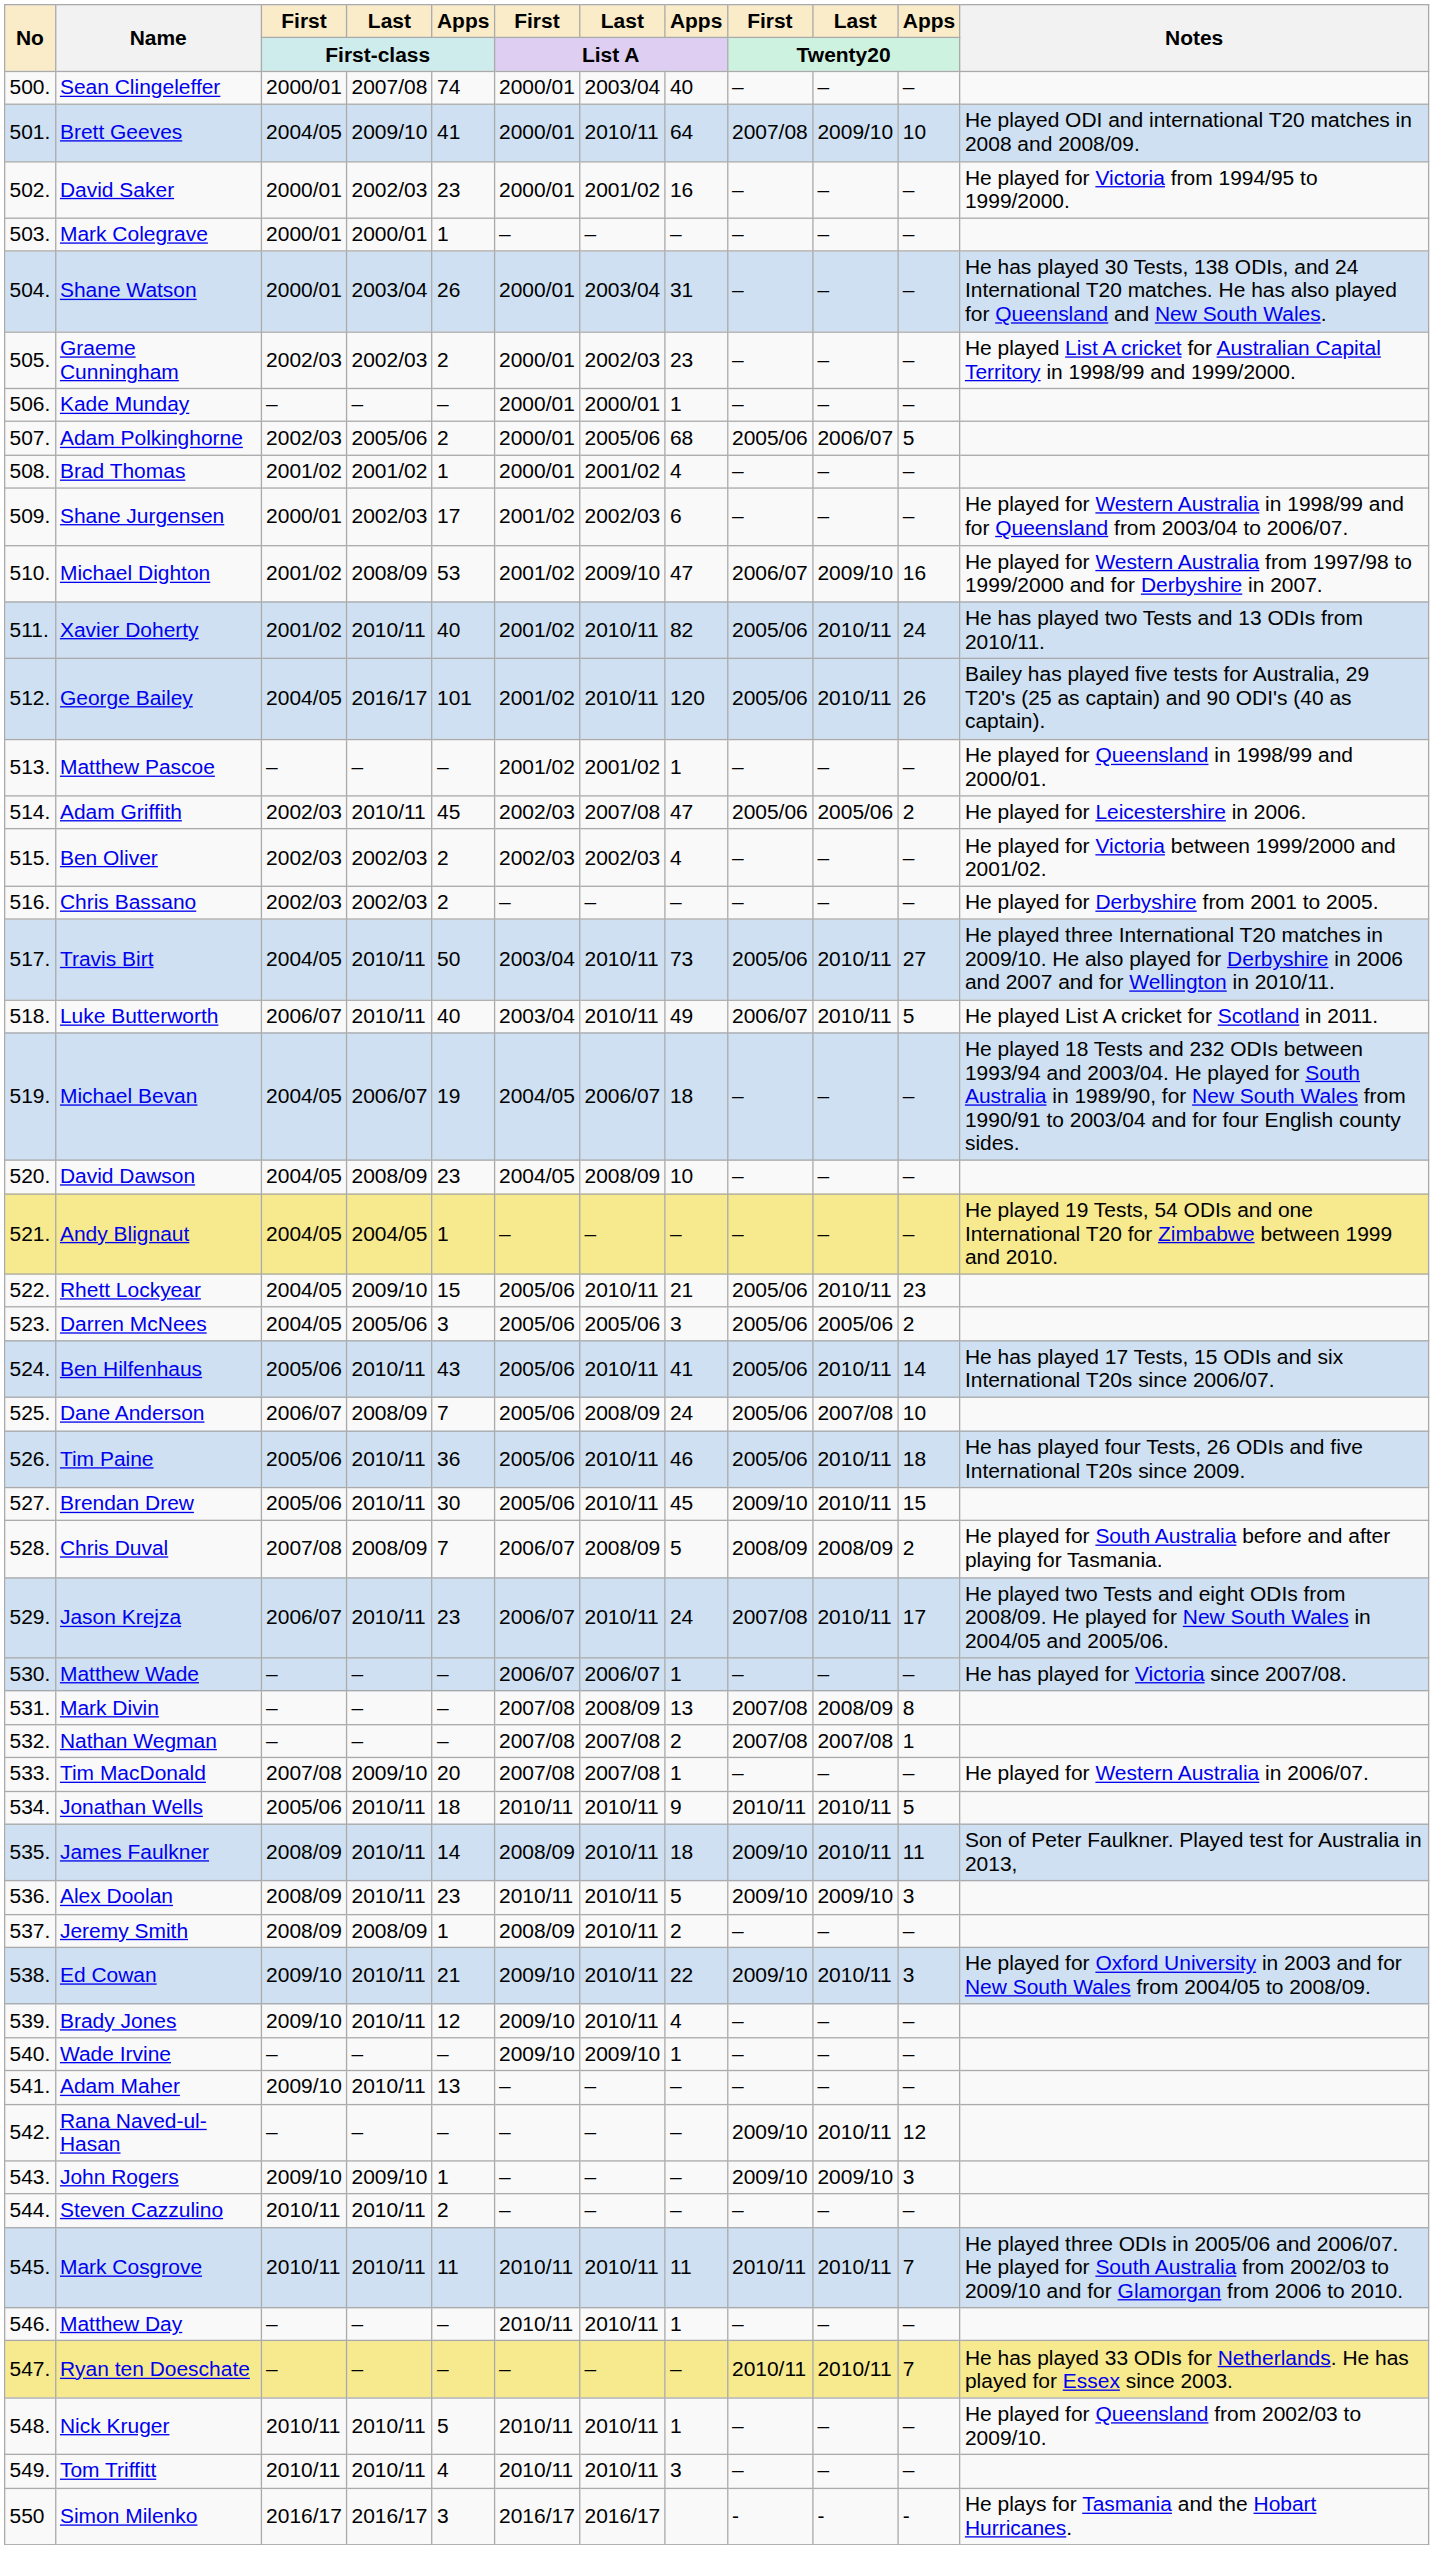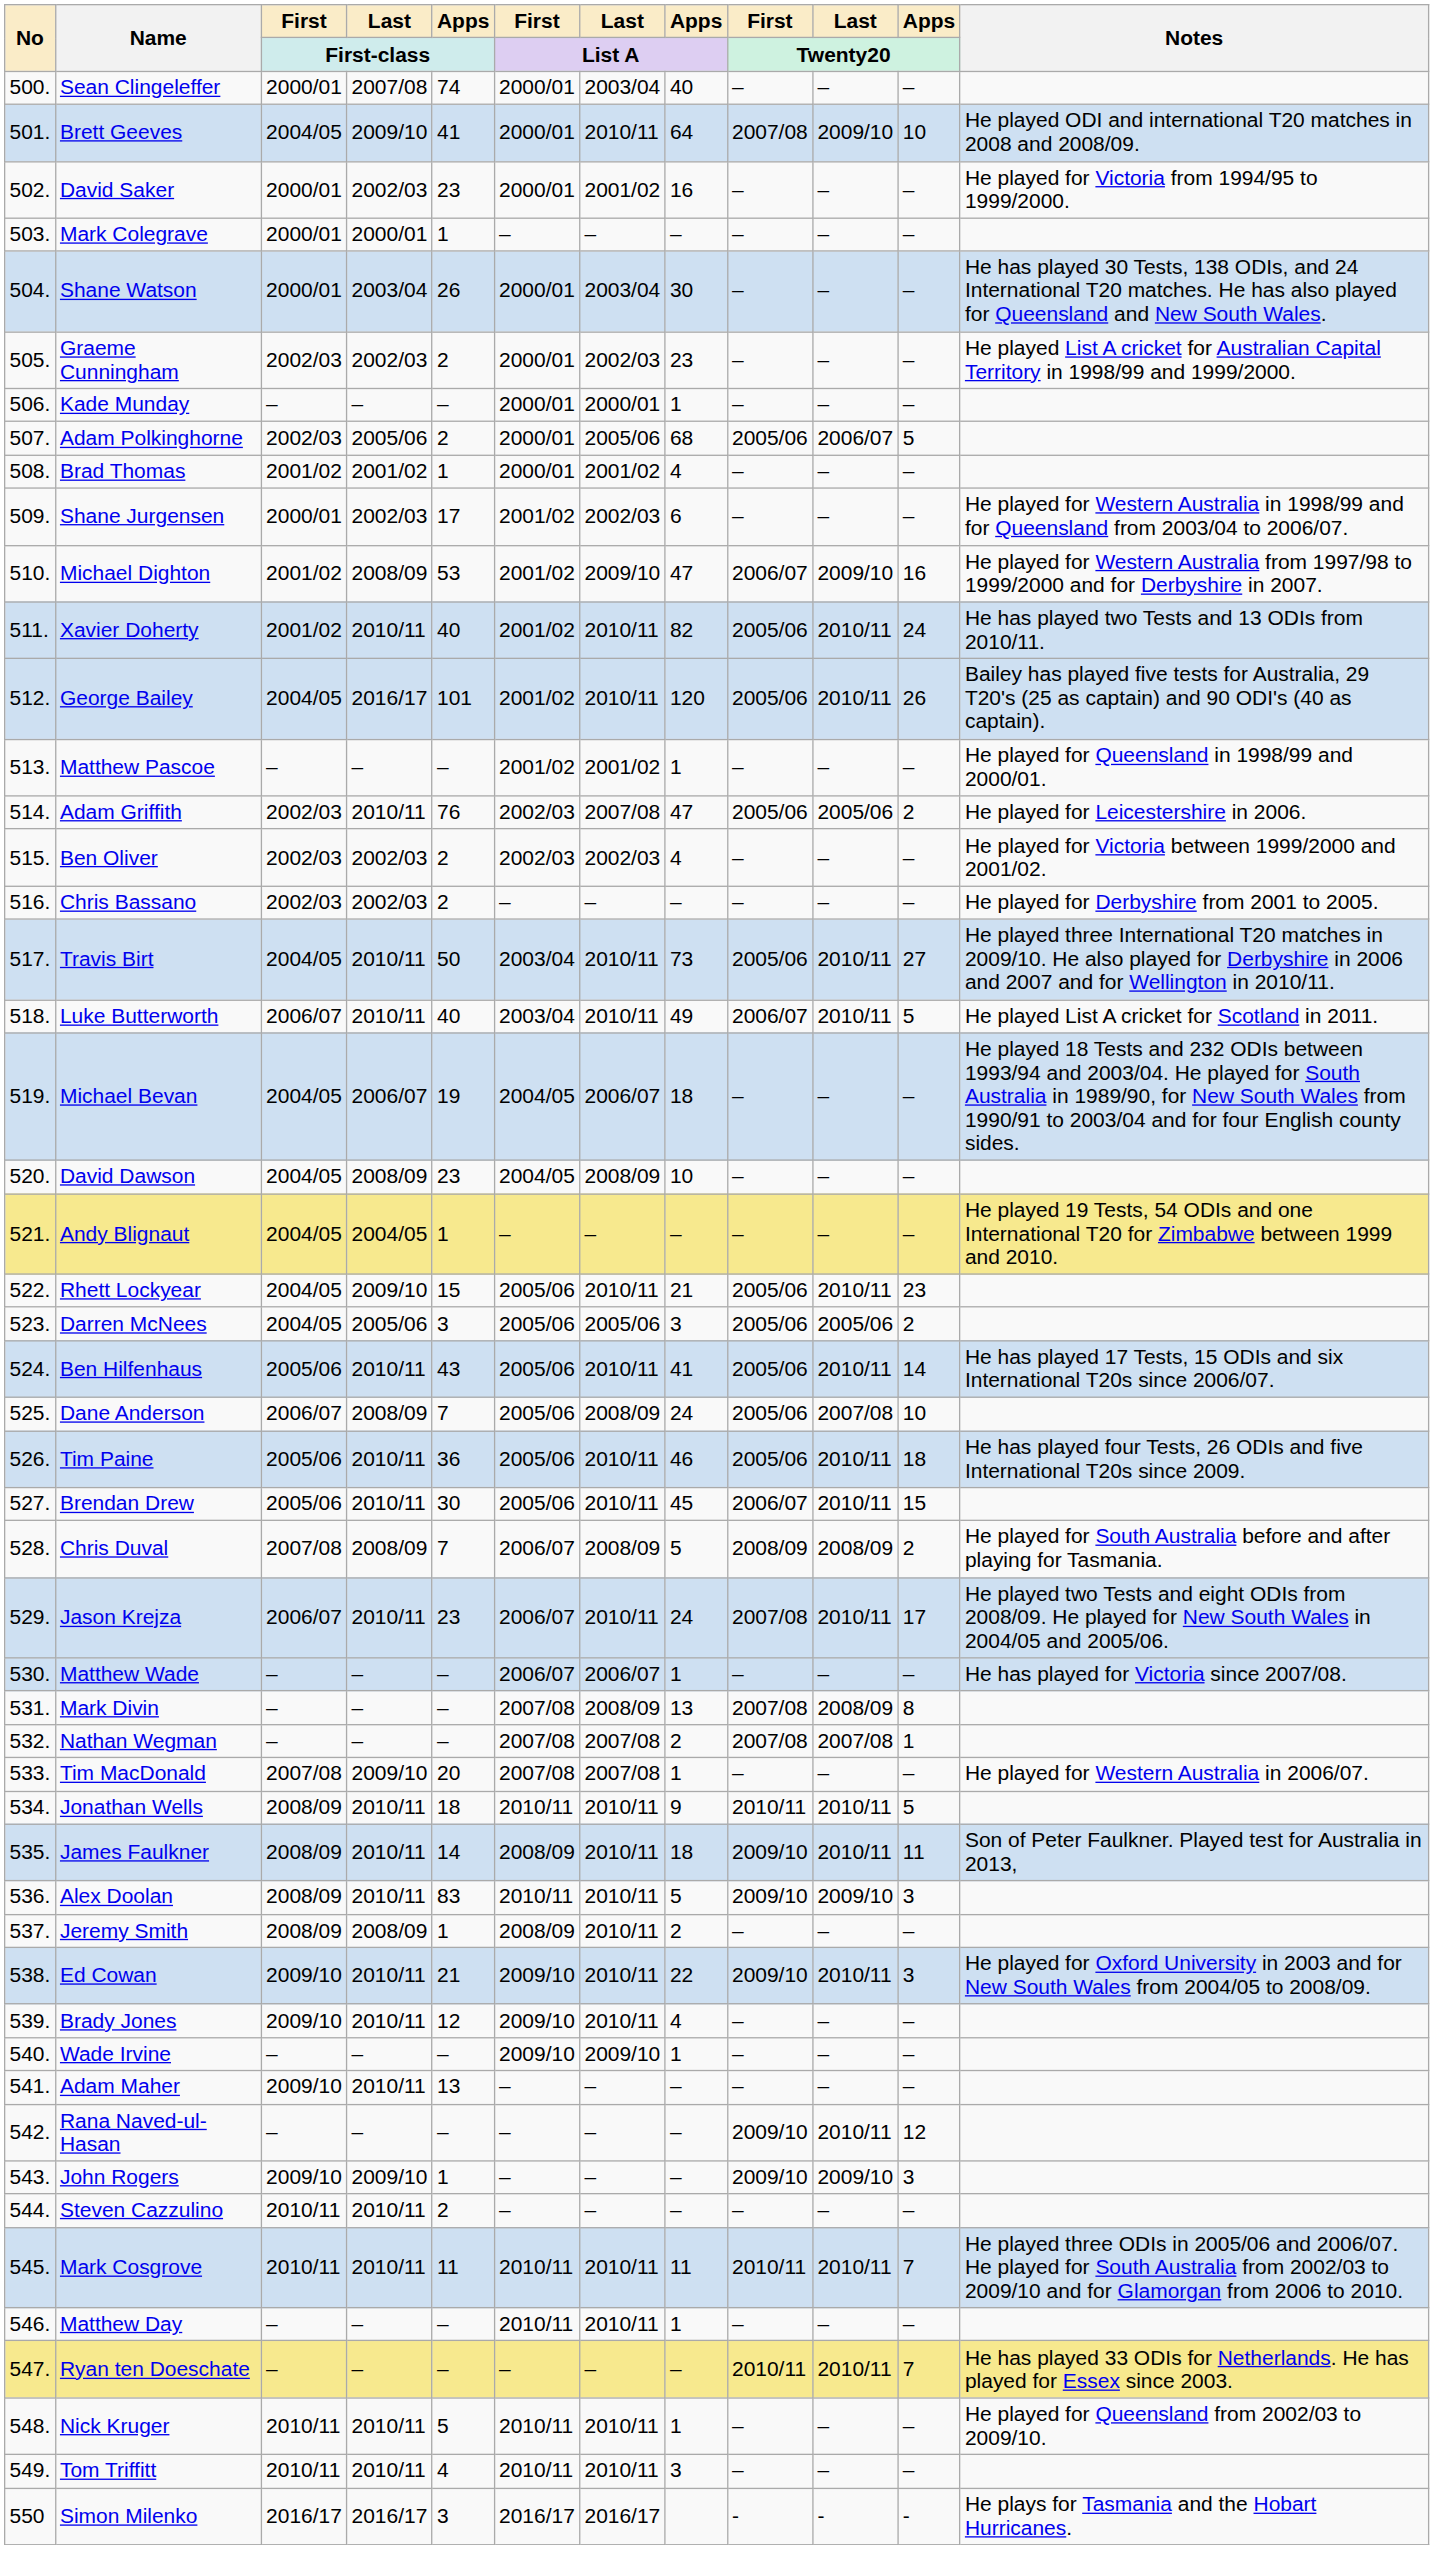Shane Watson | Apps / List A: 31 -> 30
Adam Griffith | Apps / First-class: 45 -> 76
Brendan Drew | First / Twenty20: 2009/10 -> 2006/07
Jonathan Wells | First / First-class: 2005/06 -> 2008/09
Alex Doolan | Apps / First-class: 23 -> 83
